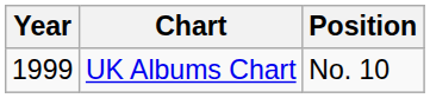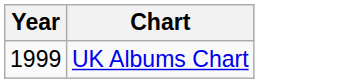- column: Position | No. 10
